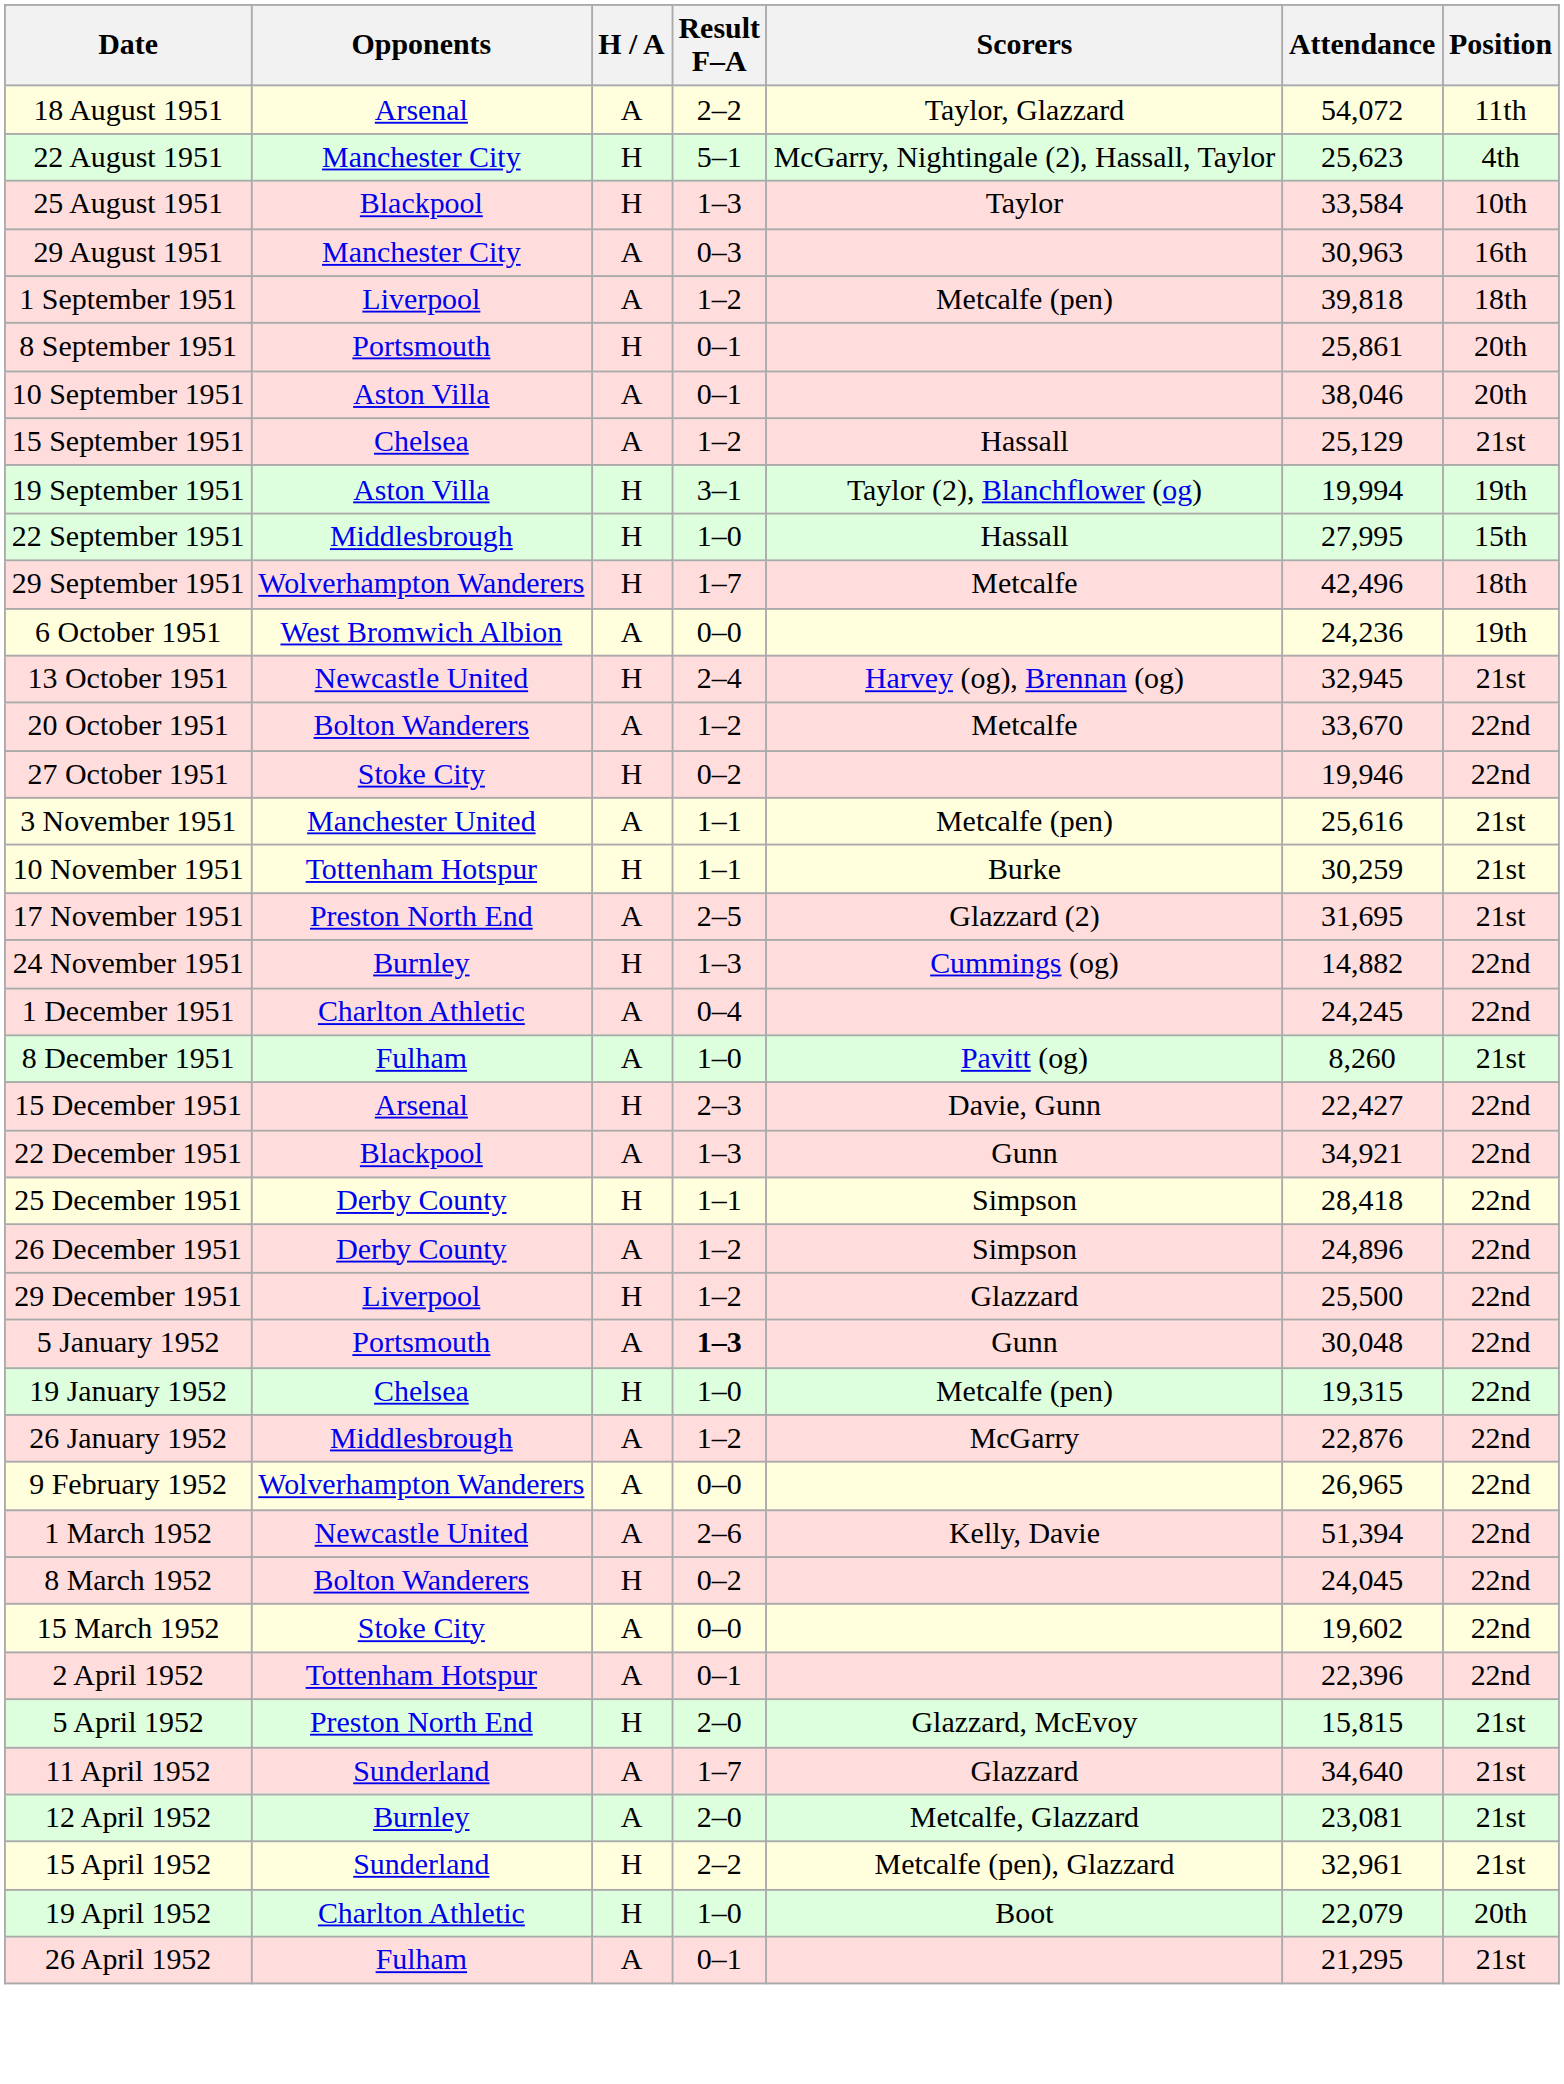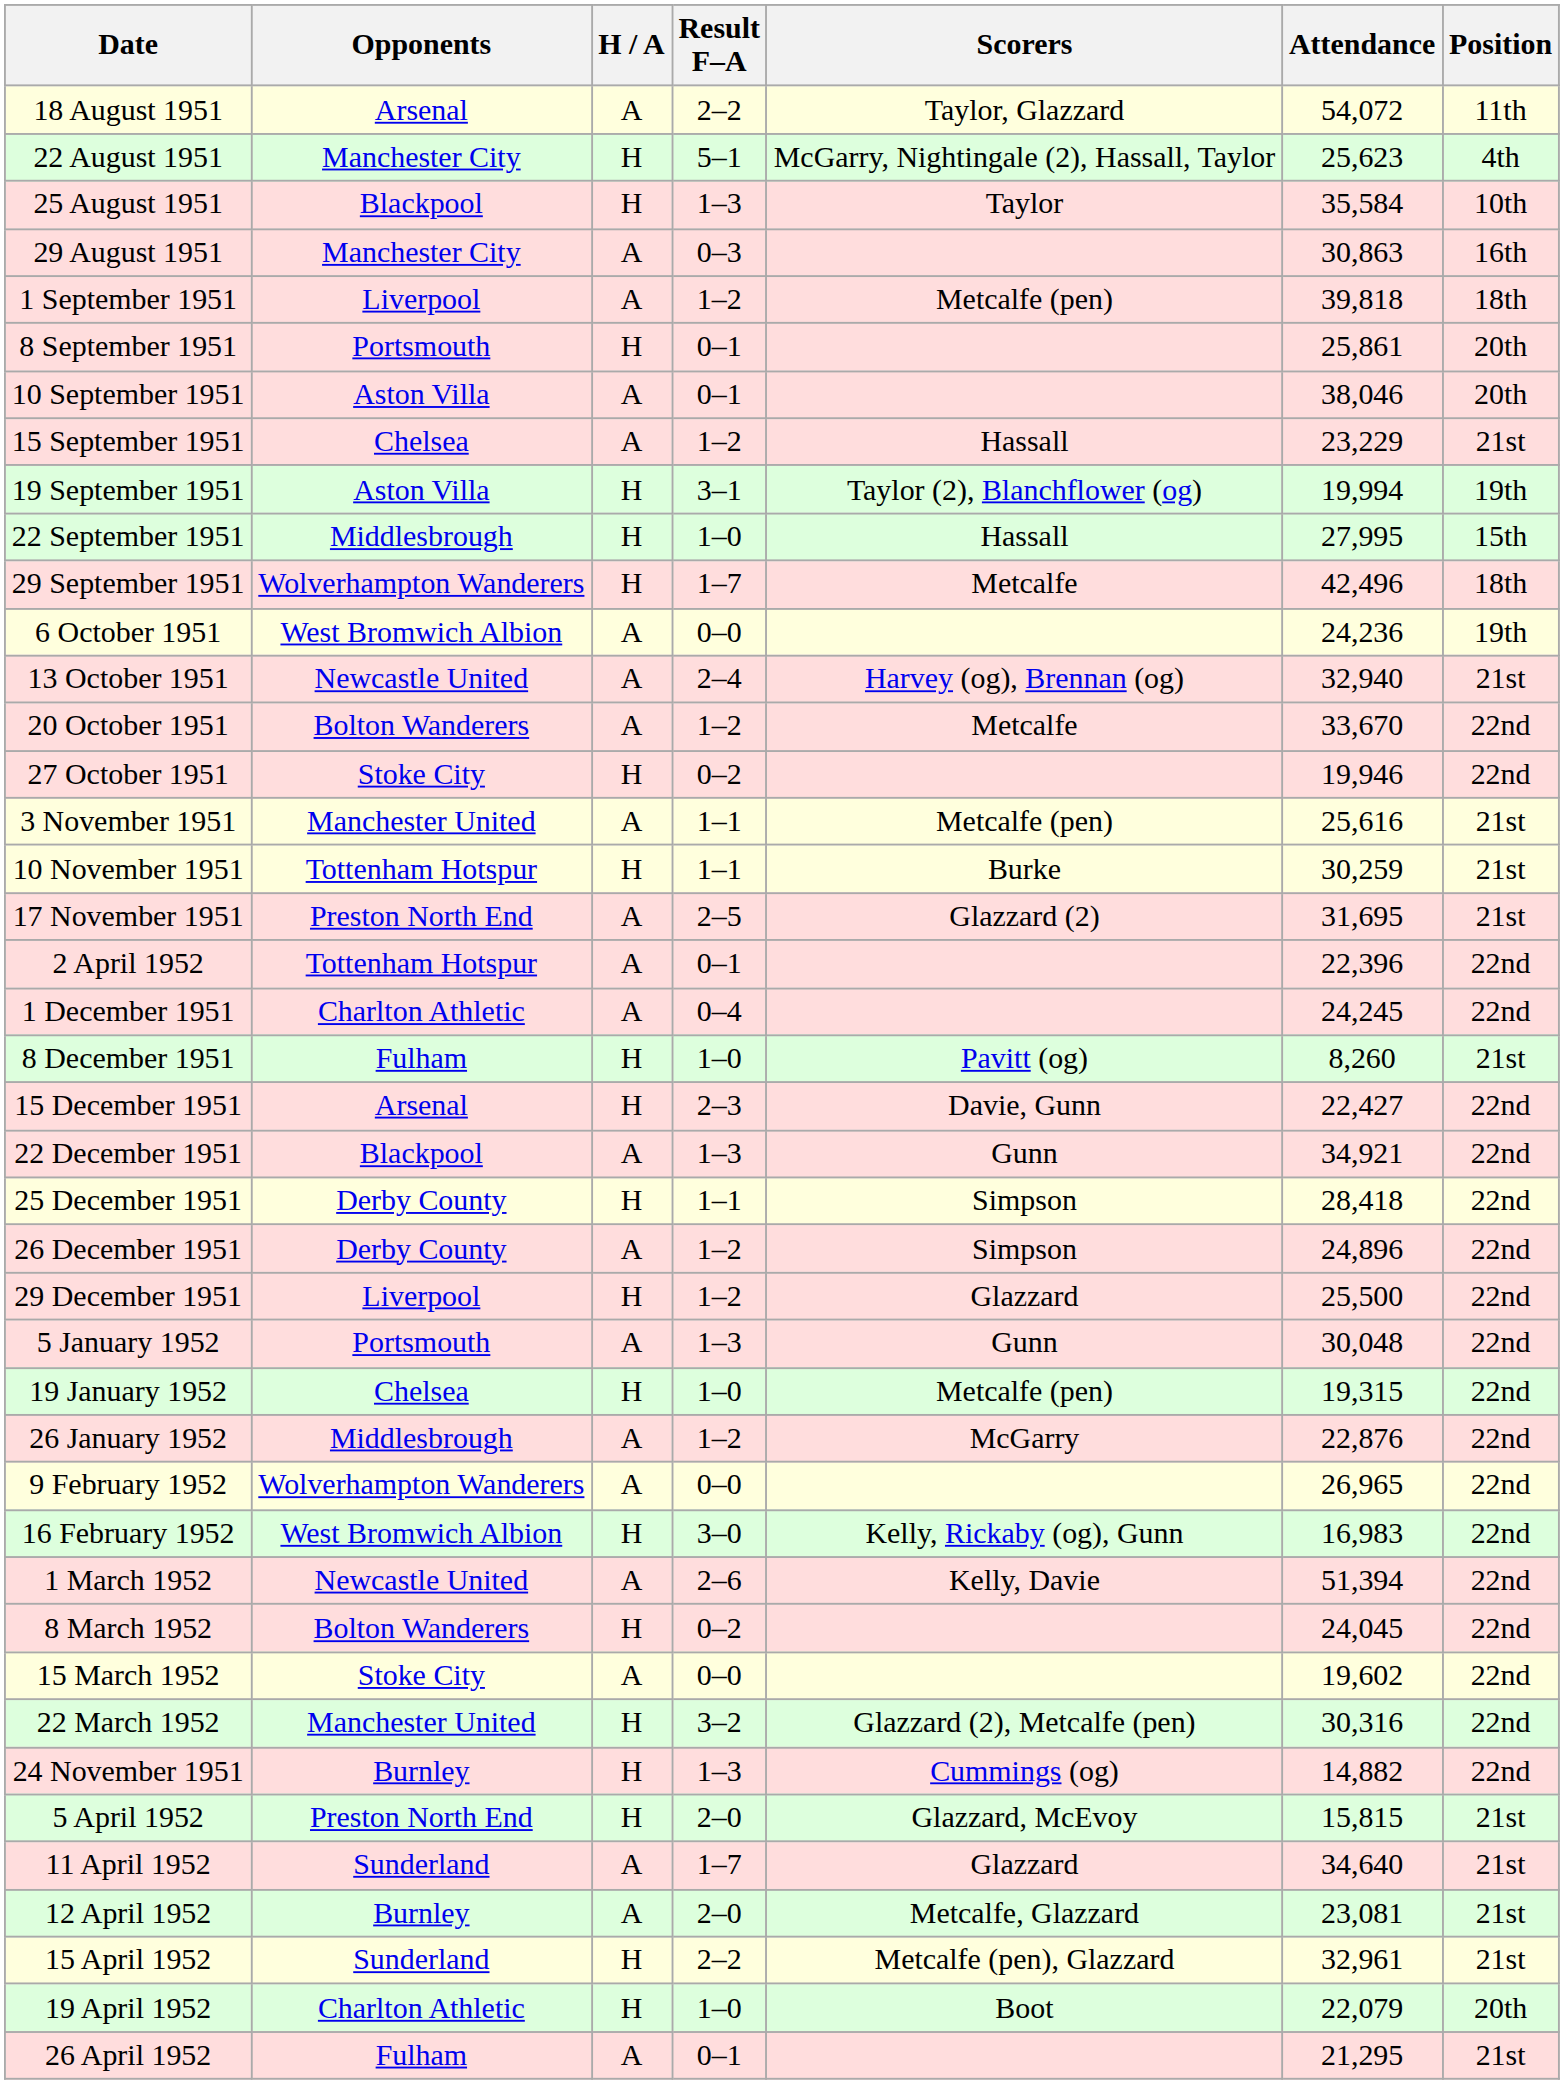25 August 1951 | Attendance: 33,584 -> 35,584
29 August 1951 | Attendance: 30,963 -> 30,863
15 September 1951 | Attendance: 25,129 -> 23,229
13 October 1951 | H / A: H -> A
13 October 1951 | Attendance: 32,945 -> 32,940
rows swapped: 24 November 1951 <-> 2 April 1952
8 December 1951 | H / A: A -> H
5 January 1952 | Result F–A: bold -> normal
+ row: 16 February 1952 | West Bromwich Albion | H | 3–0 | Kelly, Rickaby (og), Gunn | 16,983 | 22nd
+ row: 22 March 1952 | Manchester United | H | 3–2 | Glazzard (2), Metcalfe (pen) | 30,316 | 22nd
